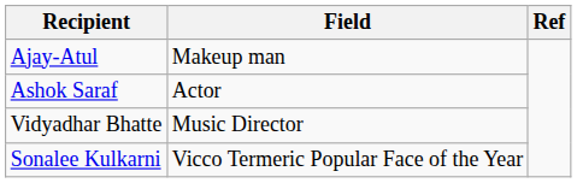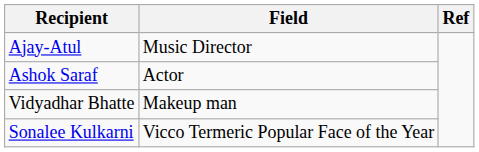Ajay-Atul | Field: Makeup man -> Music Director
Vidyadhar Bhatte | Field: Music Director -> Makeup man
